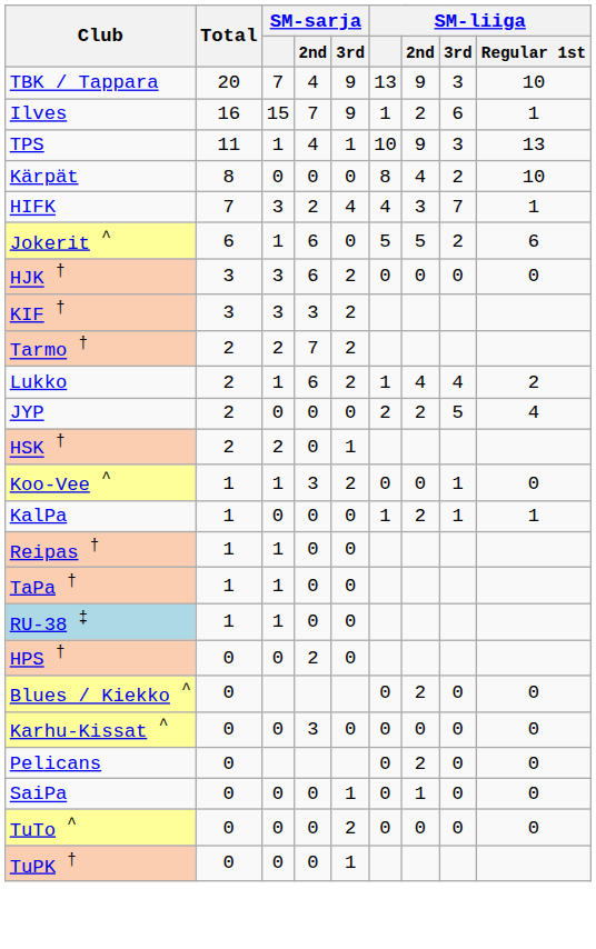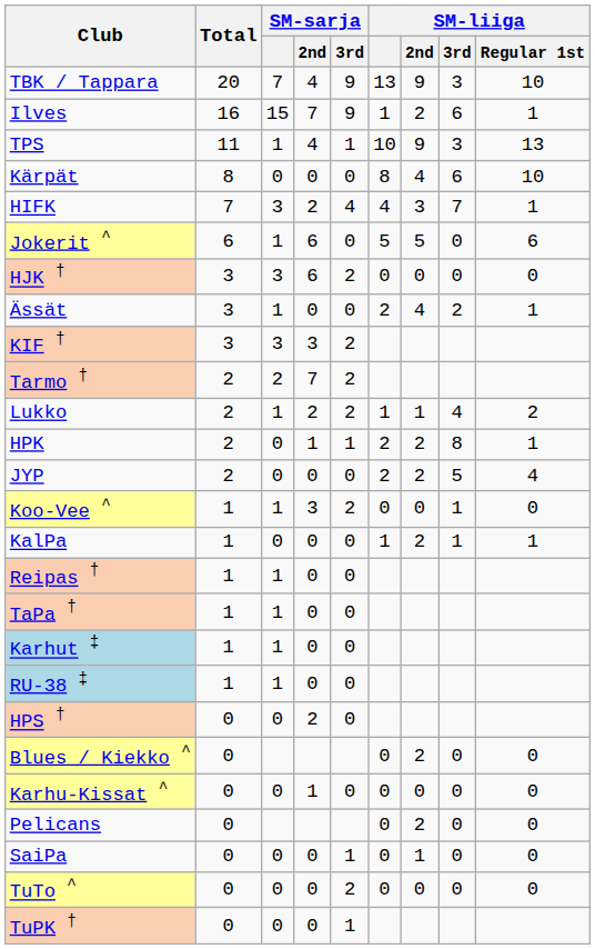Kärpät | SM-liiga / 3rd: 2 -> 6
Jokerit ^ | SM-liiga / 3rd: 2 -> 0
+ row: Ässät | 3 | 1 | 0 | 0 | 2 | 4 | 2 | 1
Lukko | SM-sarja / 2nd: 6 -> 2
Lukko | SM-liiga / 2nd: 4 -> 1
+ row: HPK | 2 | 0 | 1 | 1 | 2 | 2 | 8 | 1
- row: HSK † | 2 | 2 | 0 | 1
+ row: Karhut ‡ | 1 | 1 | 0 | 0
Karhu-Kissat ^ | SM-sarja / 2nd: 3 -> 1
